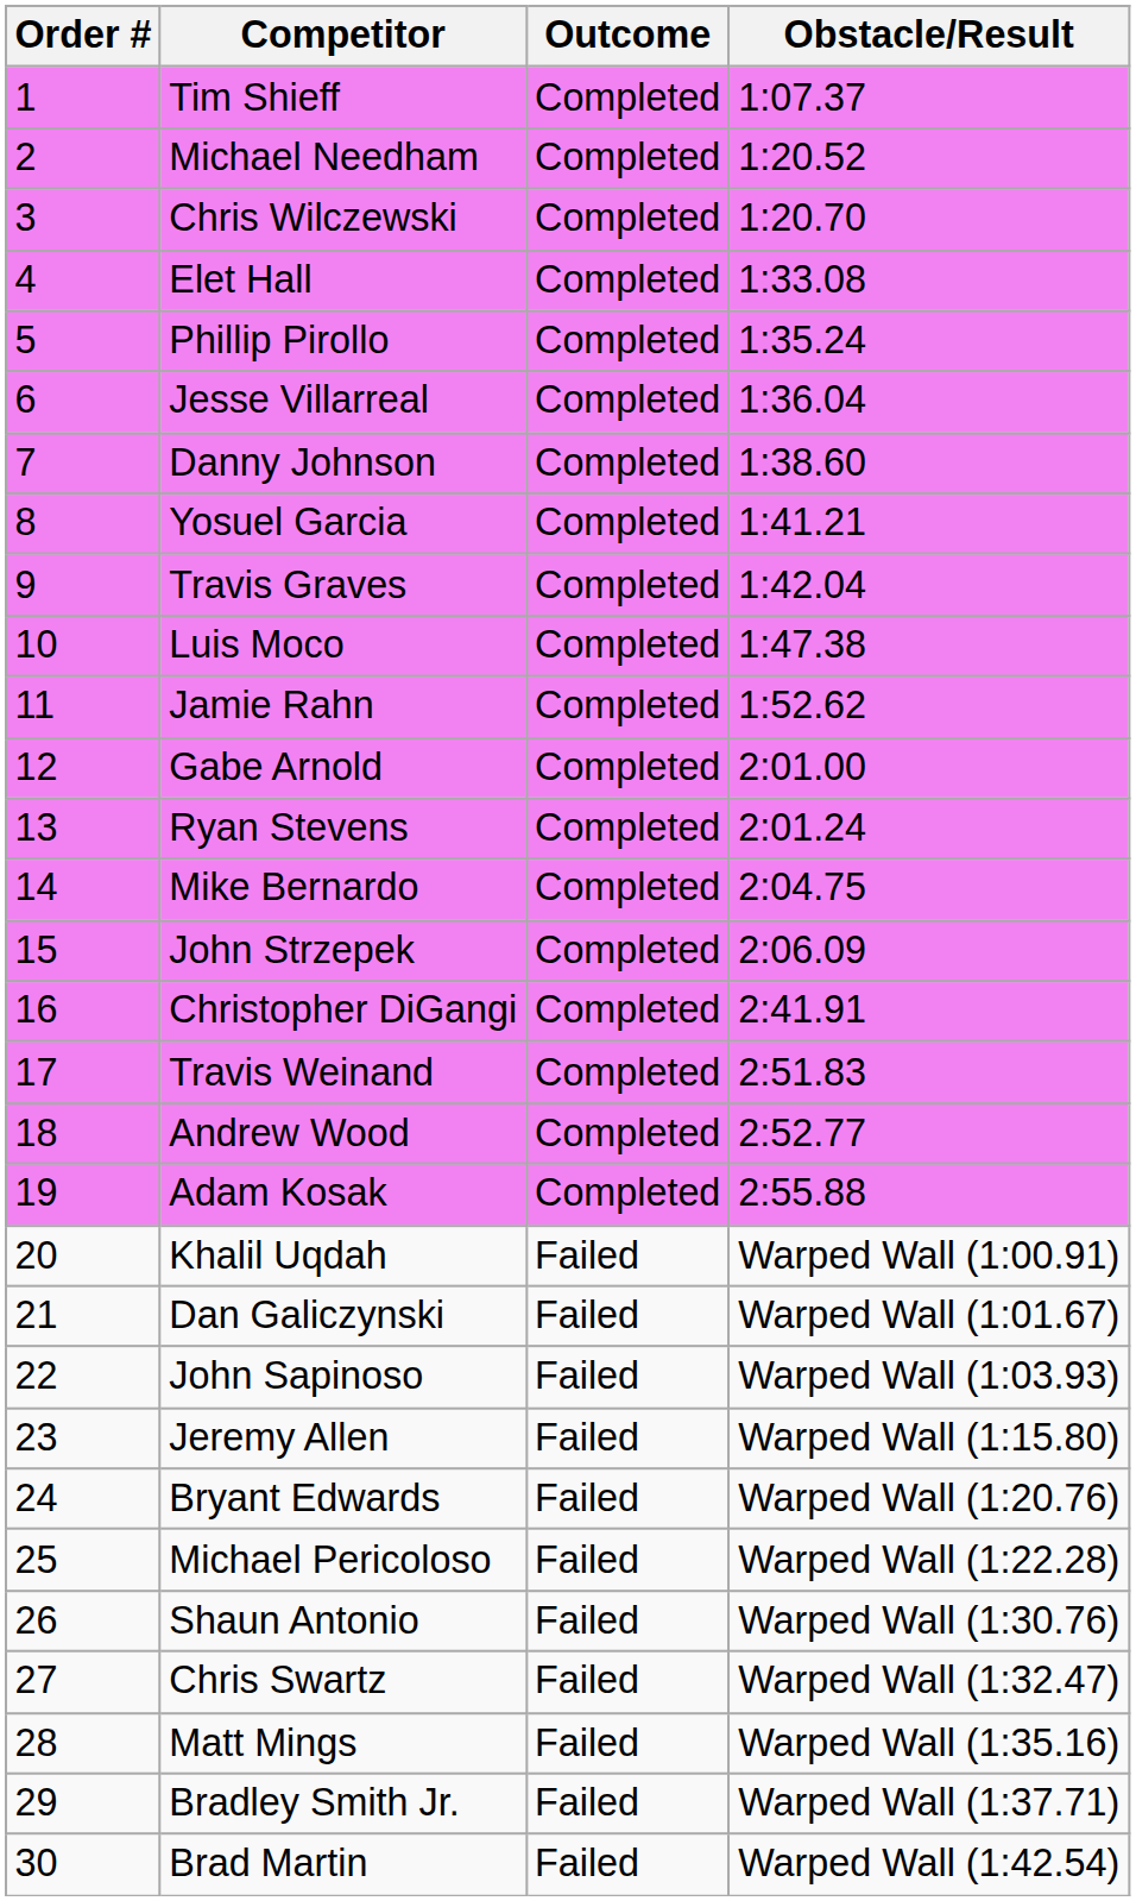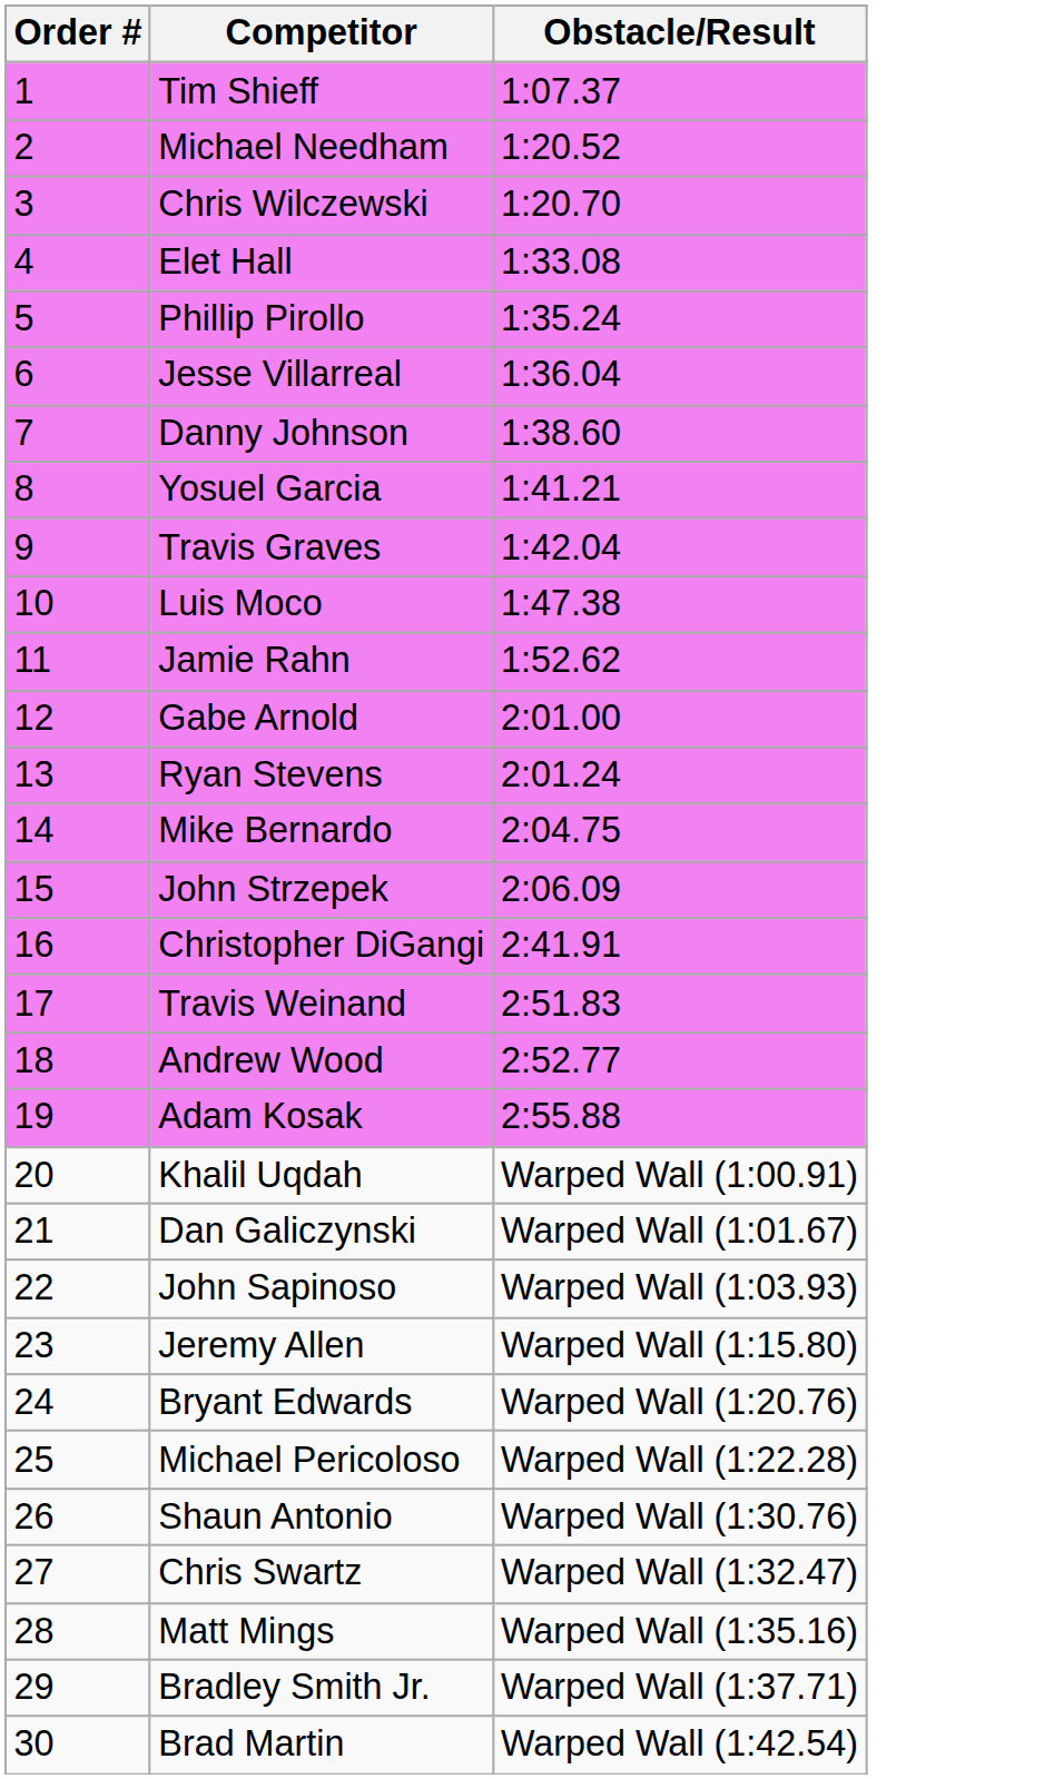- column: Outcome | Completed | Completed | Completed | Completed | Completed | Completed | Completed | Completed | Completed | Completed | Completed | Completed | Completed | Completed | Completed | Completed | Completed | Completed | Completed | Failed | Failed | Failed | Failed | Failed | Failed | Failed | Failed | Failed | Failed | Failed
